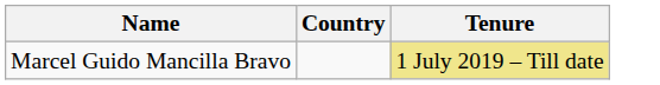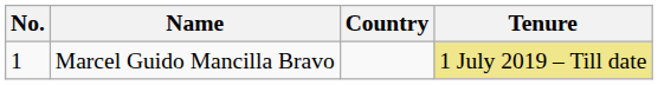+ column: No. | 1
